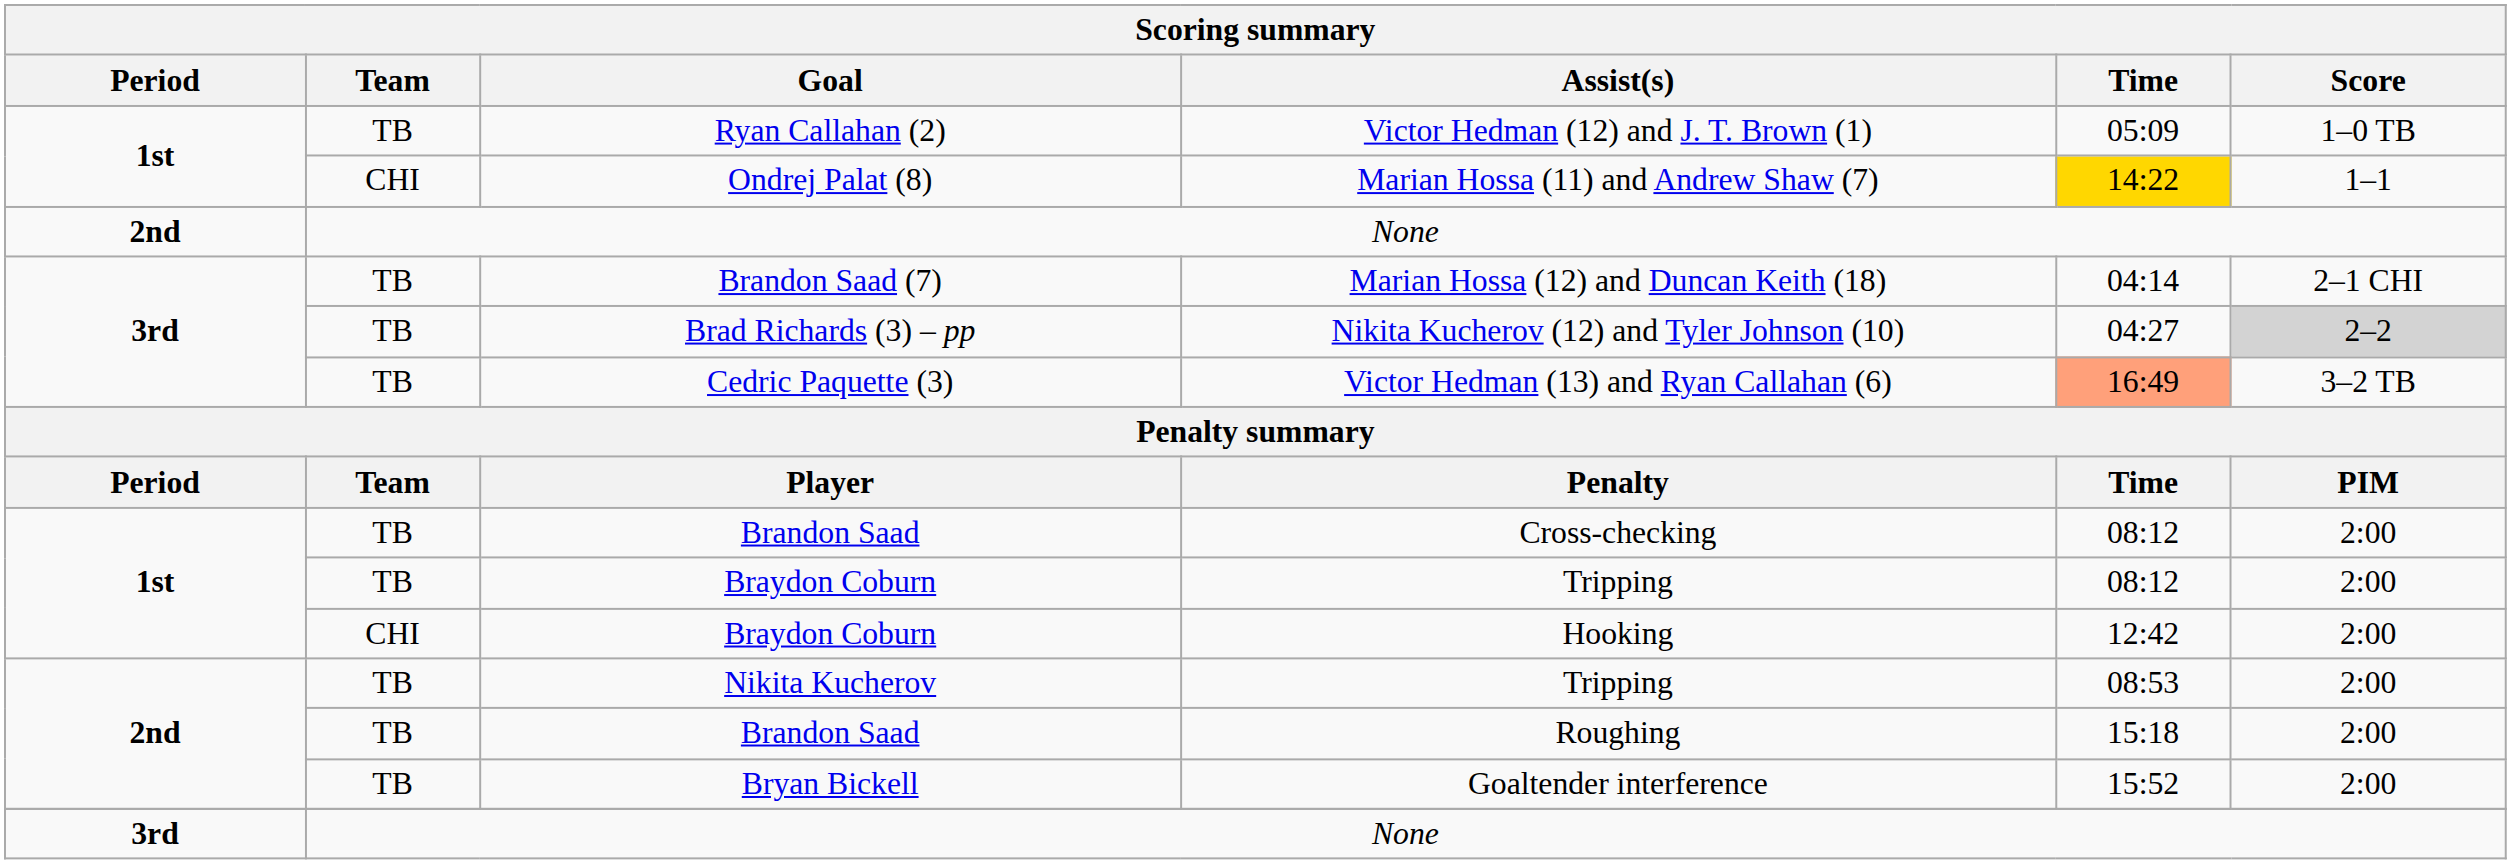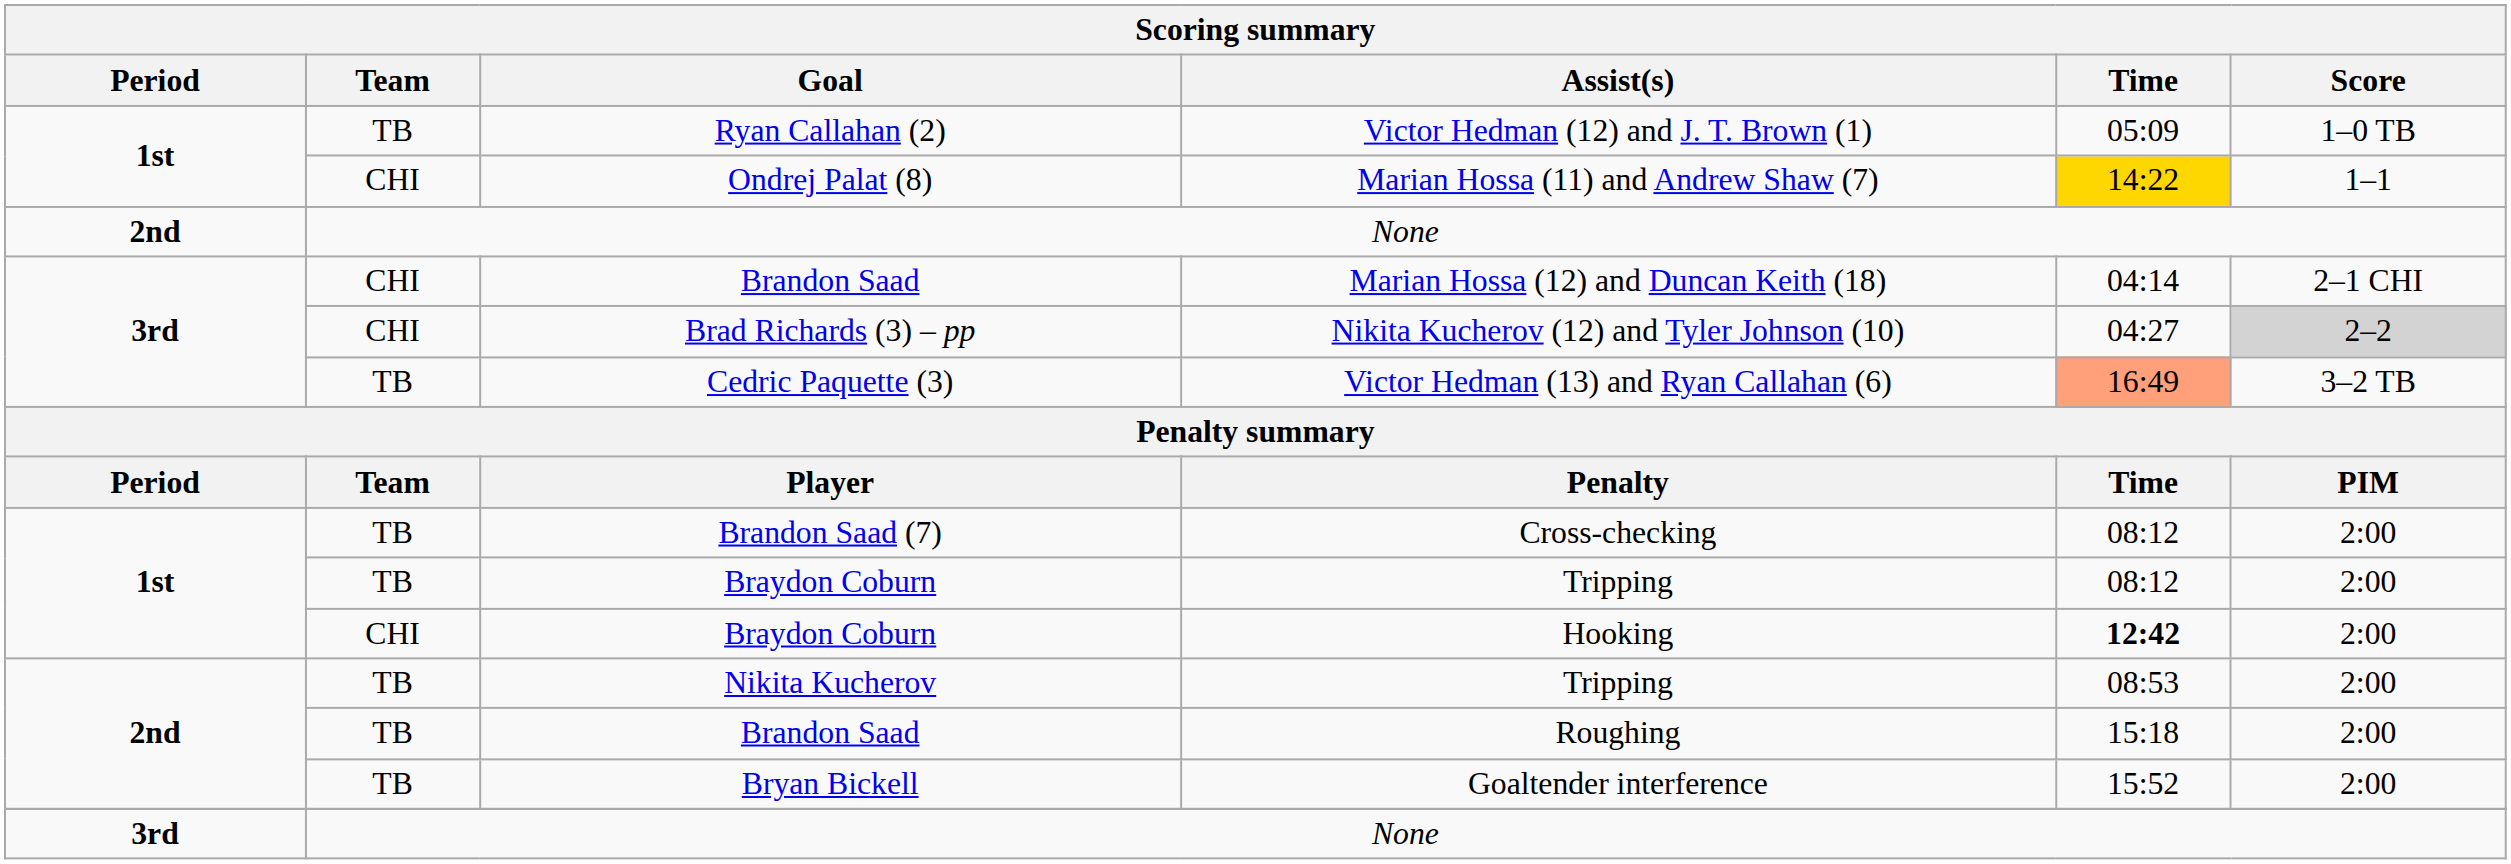Marian Hossa (12) and Duncan Keith (18) | Team: TB -> CHI
Marian Hossa (12) and Duncan Keith (18) | Goal: Brandon Saad (7) -> Brandon Saad
Nikita Kucherov (12) and Tyler Johnson (10) | Team: TB -> CHI
Cross-checking | Goal: Brandon Saad -> Brandon Saad (7)
Hooking | Time: normal -> bold
